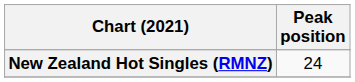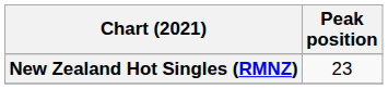New Zealand Hot Singles (RMNZ) | Peak position: 24 -> 23
